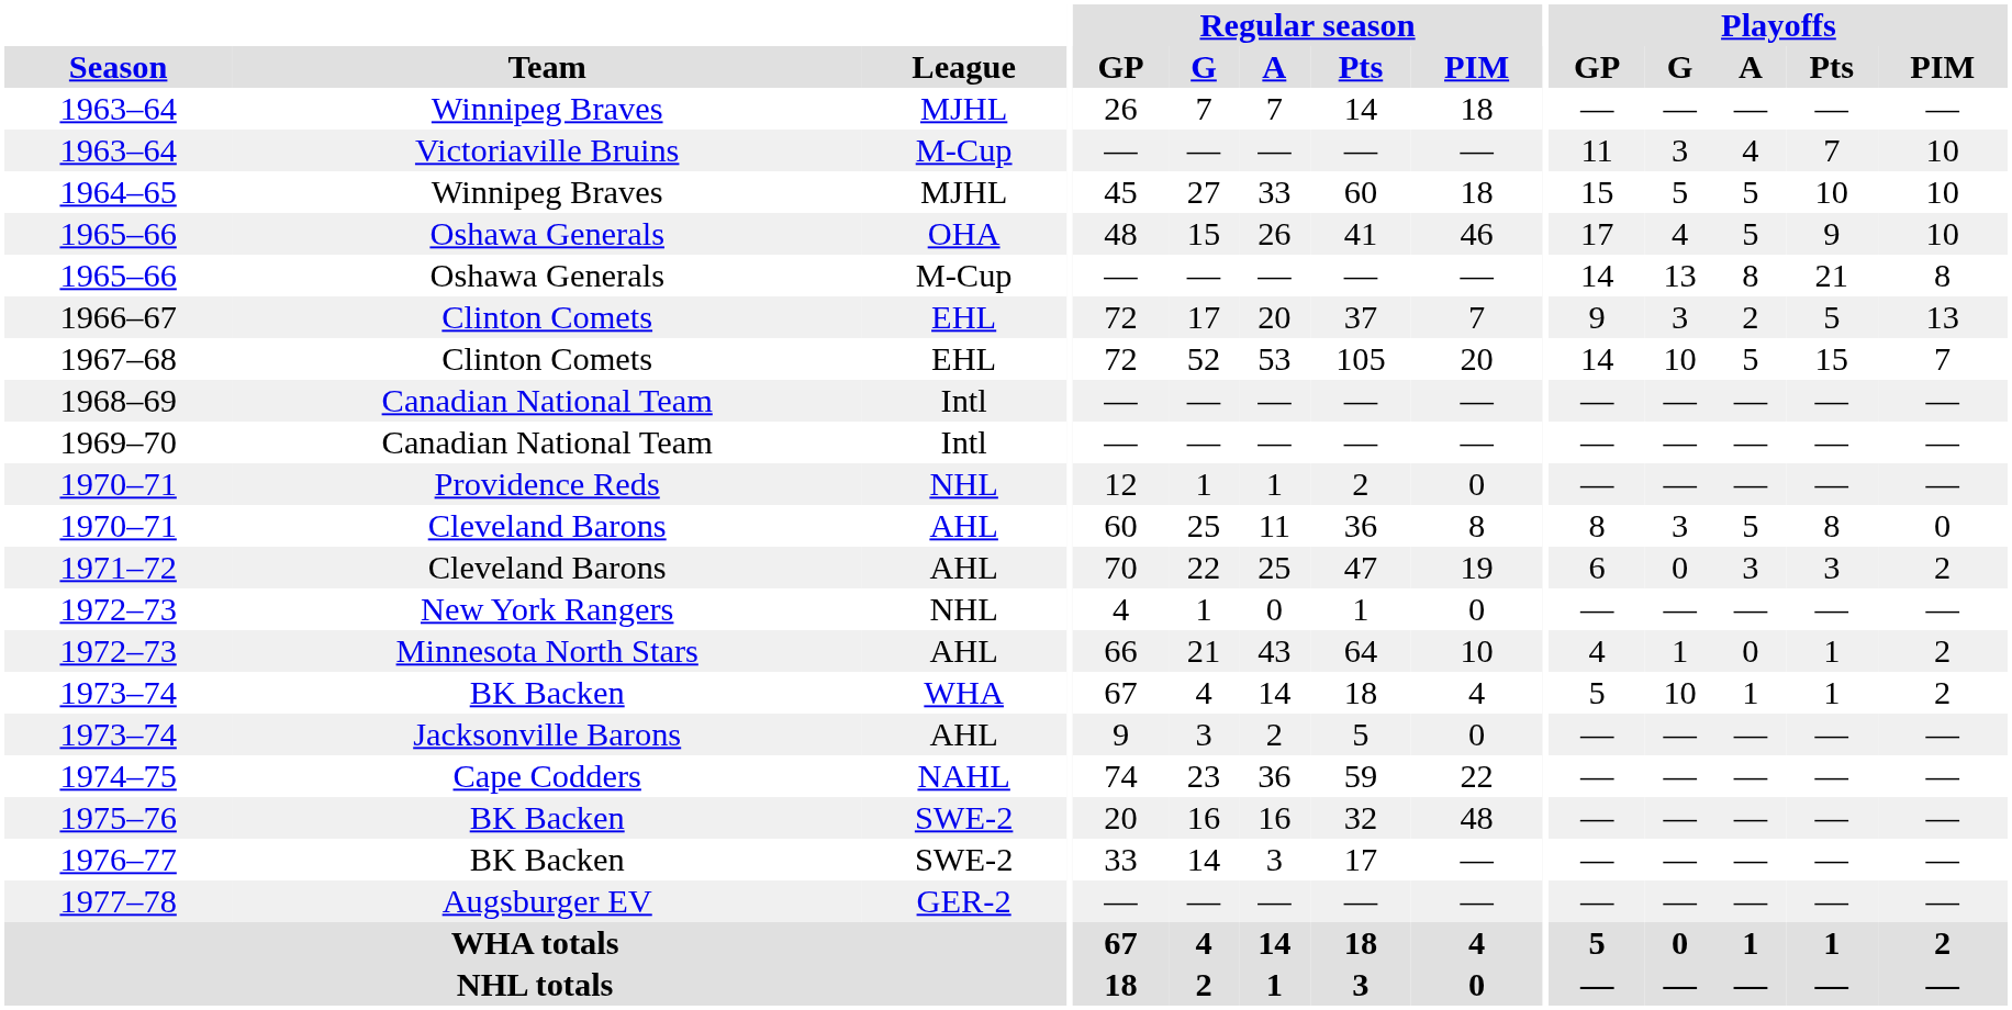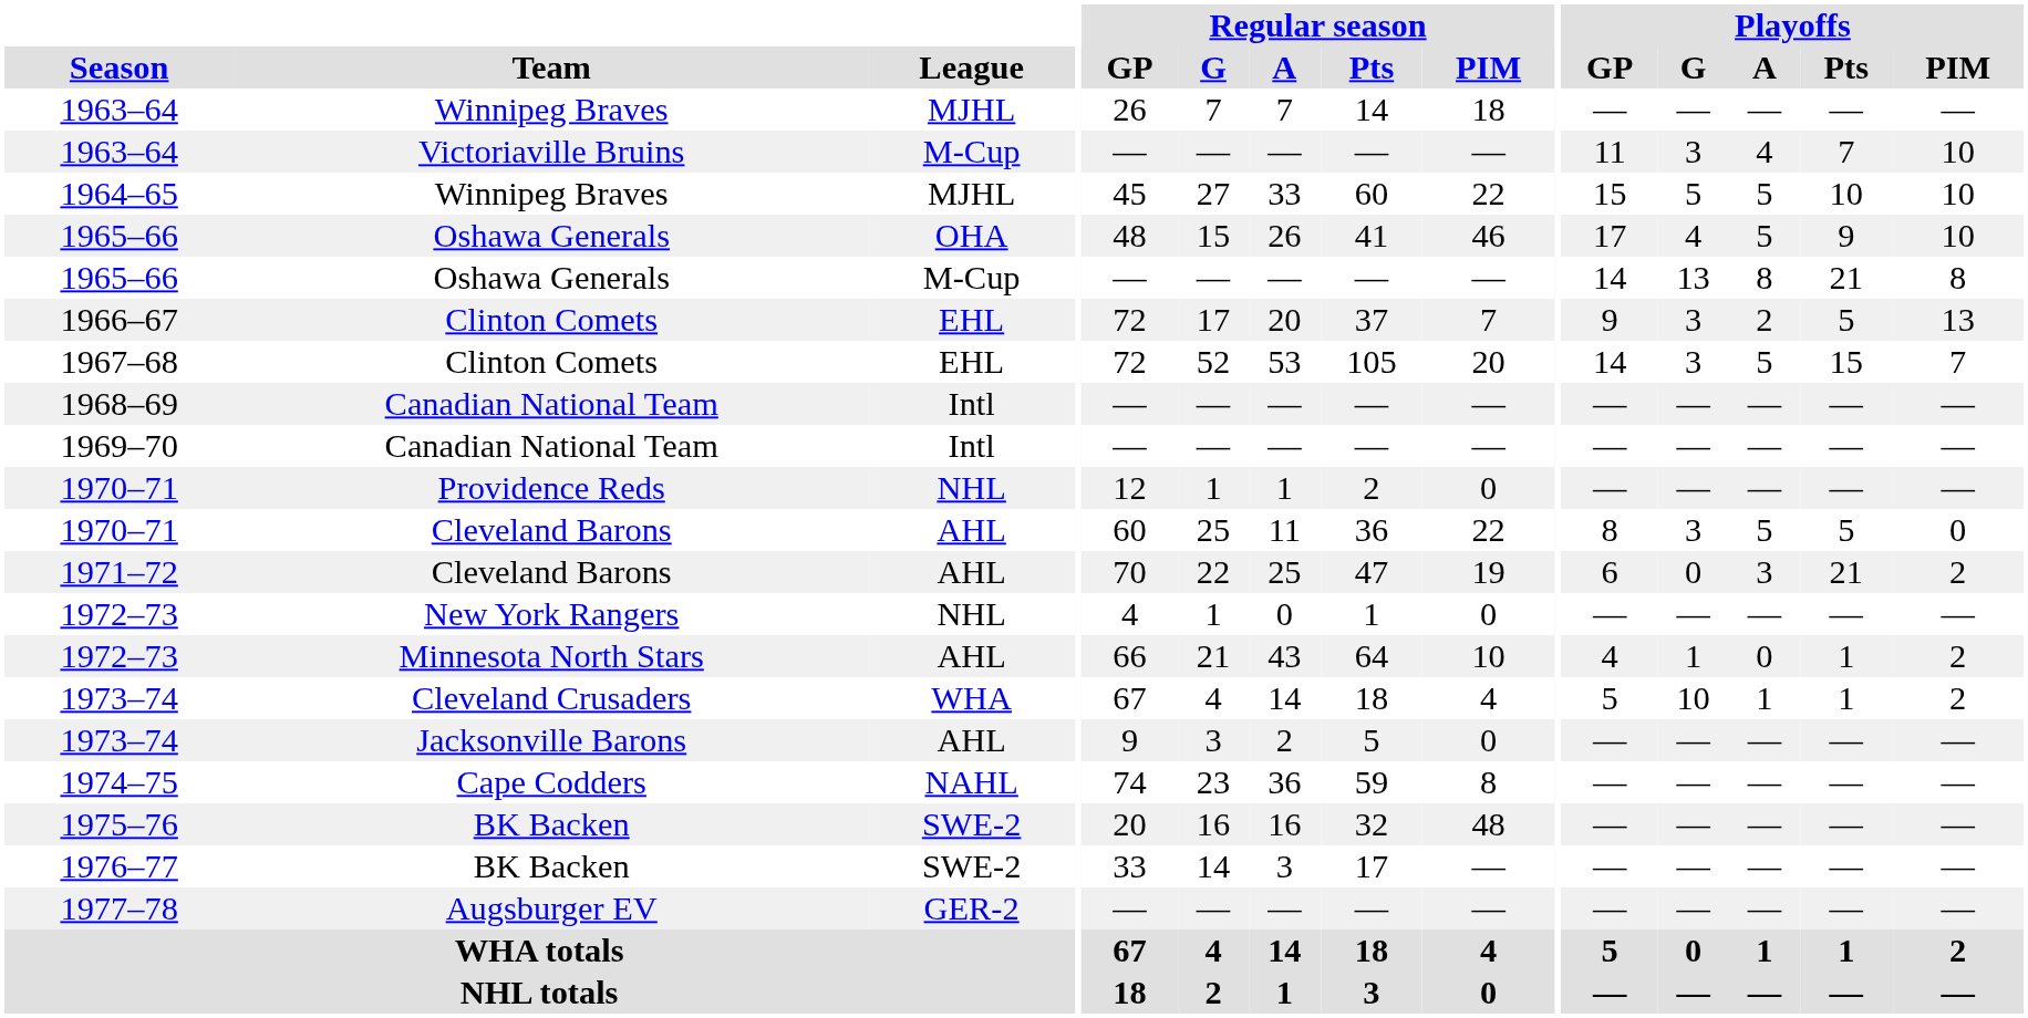1964–65 | Regular season / PIM: 18 -> 22
1967–68 | Playoffs / G: 10 -> 3
1970–71 / AHL | Regular season / PIM: 8 -> 22
1970–71 / AHL | Playoffs / Pts: 8 -> 5
1971–72 | Playoffs / Pts: 3 -> 21
1973–74 / WHA | Team: BK Backen -> Cleveland Crusaders
1974–75 | Regular season / PIM: 22 -> 8
